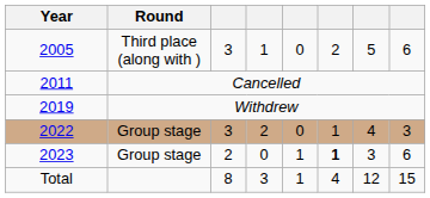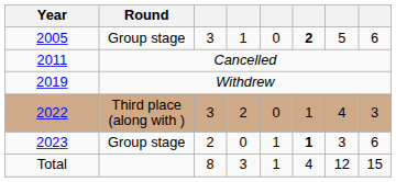2005 | Round: Third place (along with ) -> Group stage
2005 | column 6: normal -> bold
2022 | Round: Group stage -> Third place (along with )
